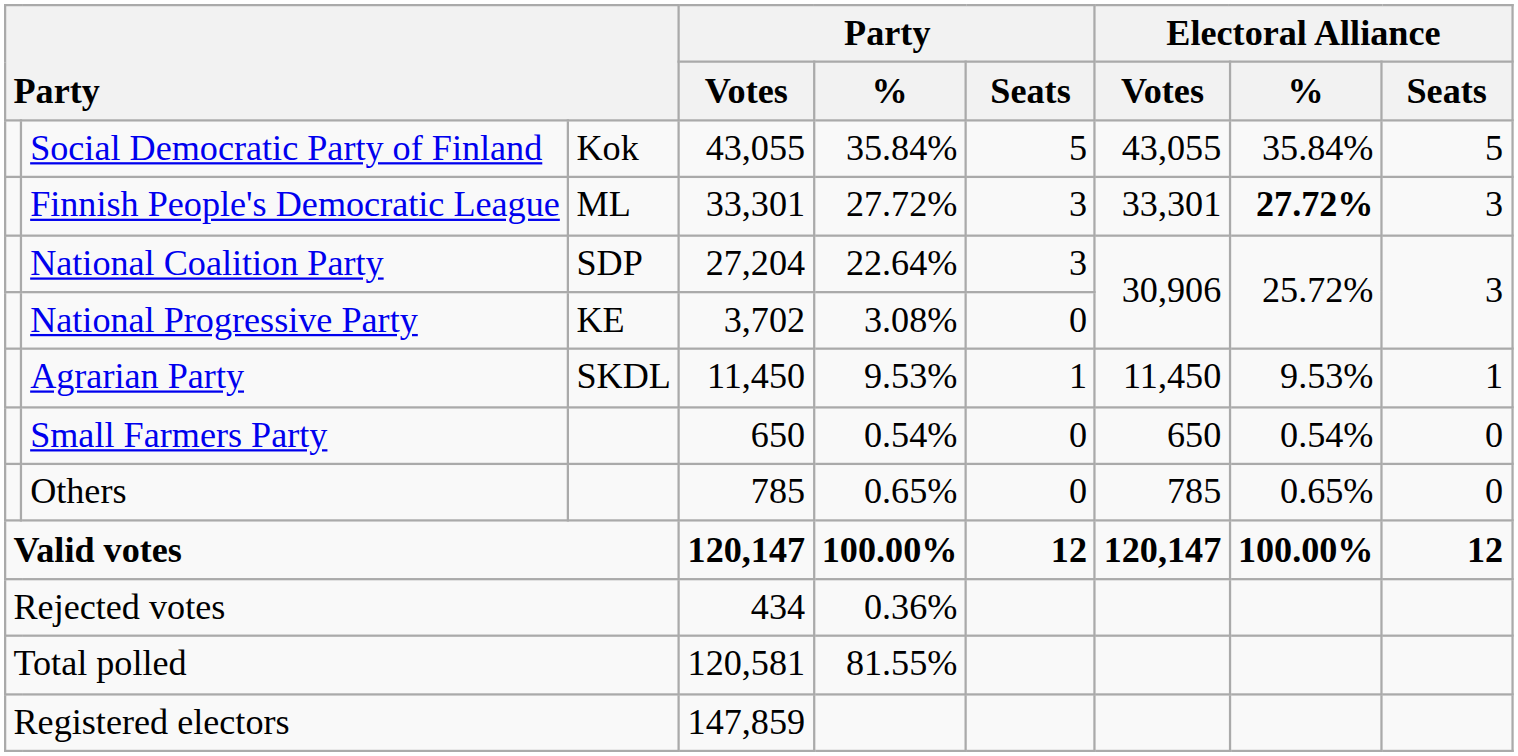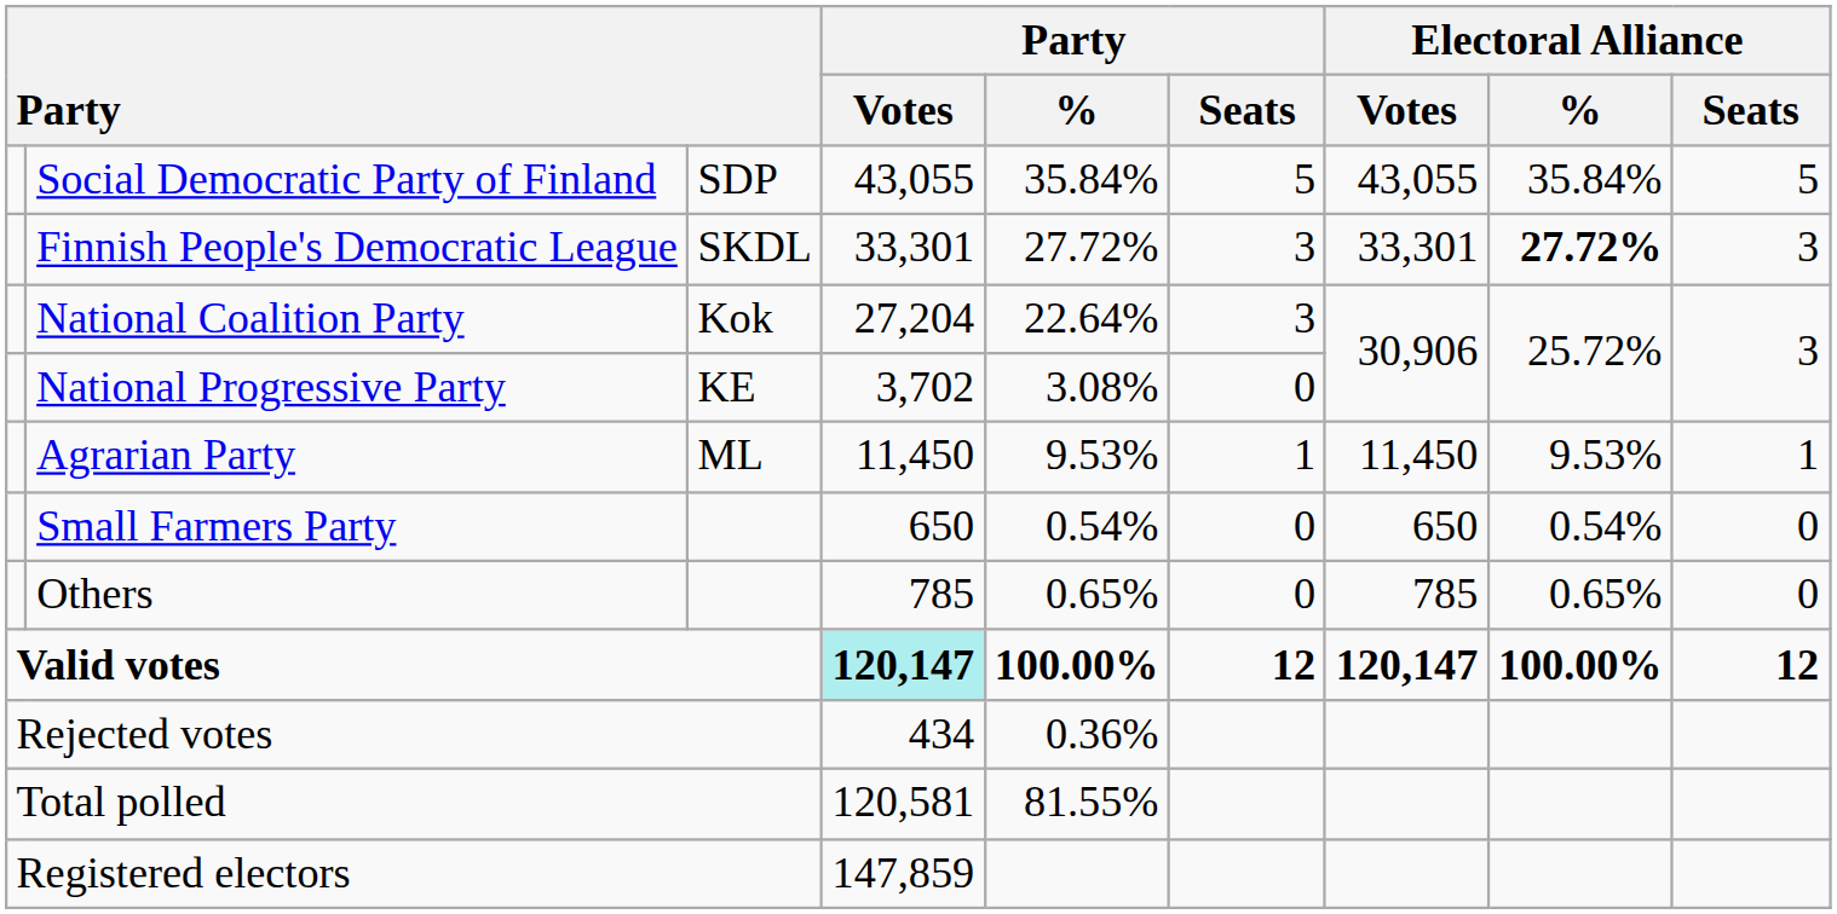Social Democratic Party of Finland | column 3: Kok -> SDP
Finnish People's Democratic League | column 3: ML -> SKDL
National Coalition Party | column 3: SDP -> Kok
Agrarian Party | column 3: SKDL -> ML
Valid votes | Party / Votes: no background -> paleturquoise background
